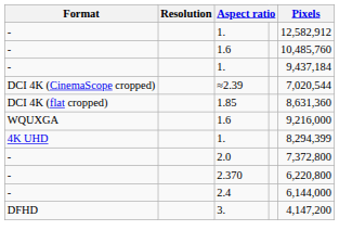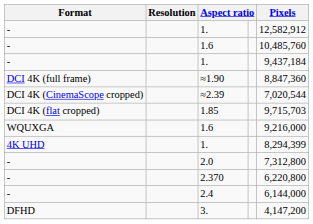+ row: DCI 4K (full frame) | ≈1.90 | 8,847,360
1.85 | Pixels: 8,631,360 -> 9,715,703
2.0 | Pixels: 7,372,800 -> 7,312,800
